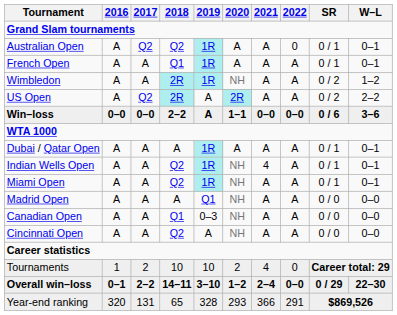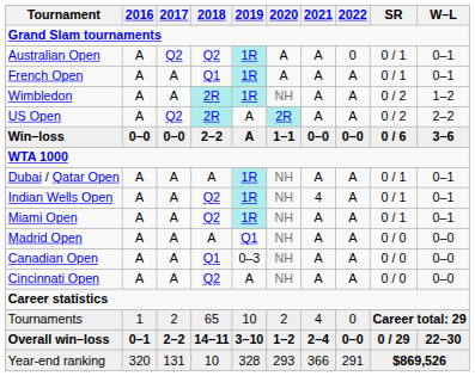Dubai / Qatar Open | 2020: A -> NH
Tournaments | 2018: 10 -> 65
Year-end ranking | 2018: 65 -> 10
